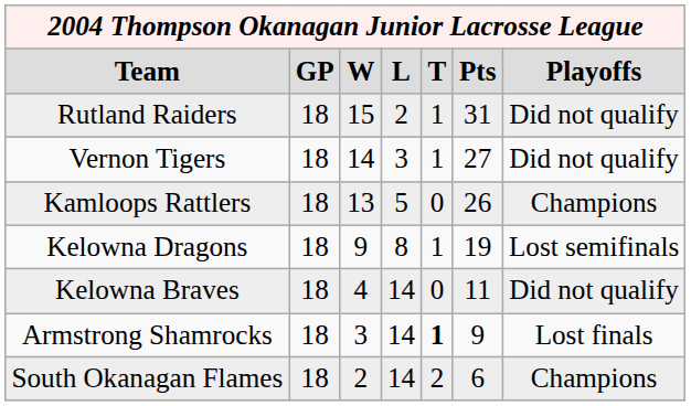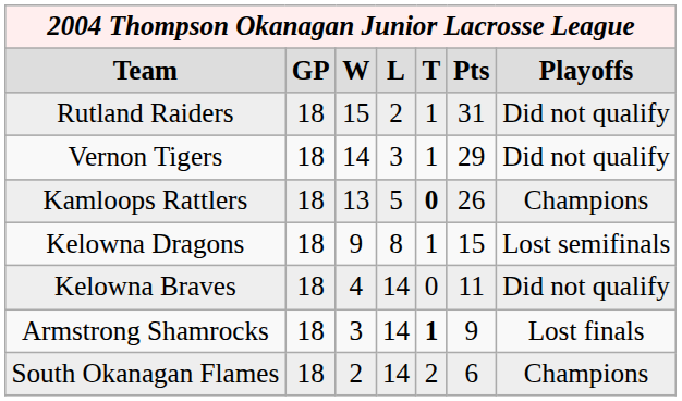Vernon Tigers | column 6: 27 -> 29
Kamloops Rattlers | column 5: normal -> bold
Kelowna Dragons | column 6: 19 -> 15
